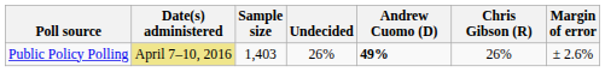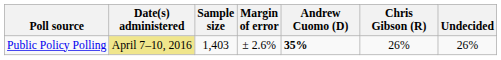columns swapped: Margin of error <-> Undecided
Public Policy Polling | Andrew Cuomo (D): 49% -> 35%
